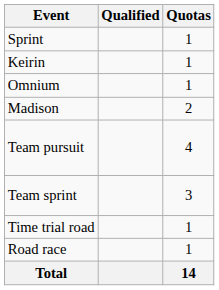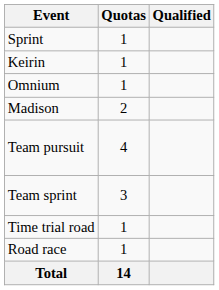columns swapped: Quotas <-> Qualified
